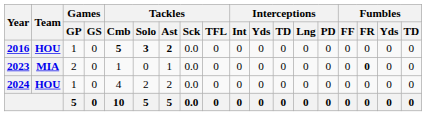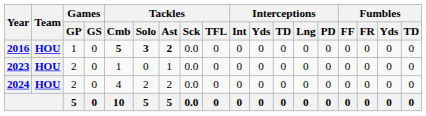2023 | Team: MIA -> HOU
2023 | Fumbles / FR: bold -> normal
2024 | Games / GP: 1 -> 2
